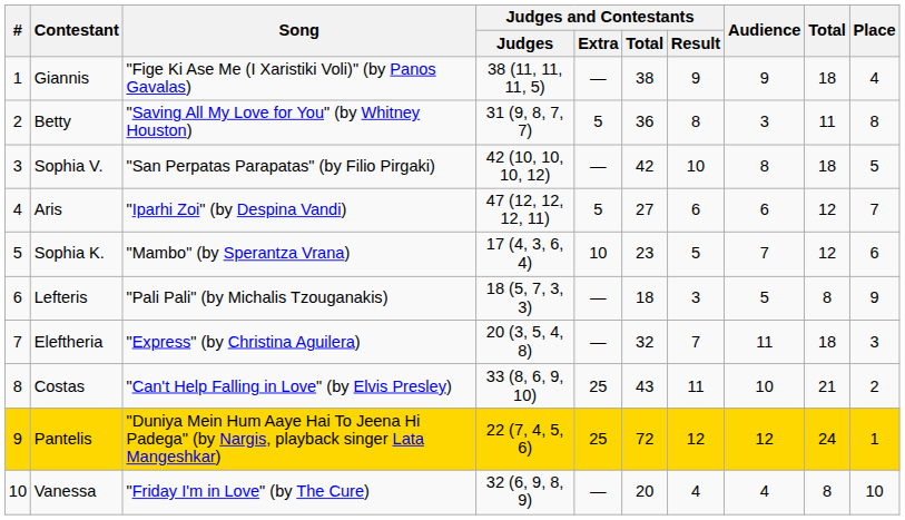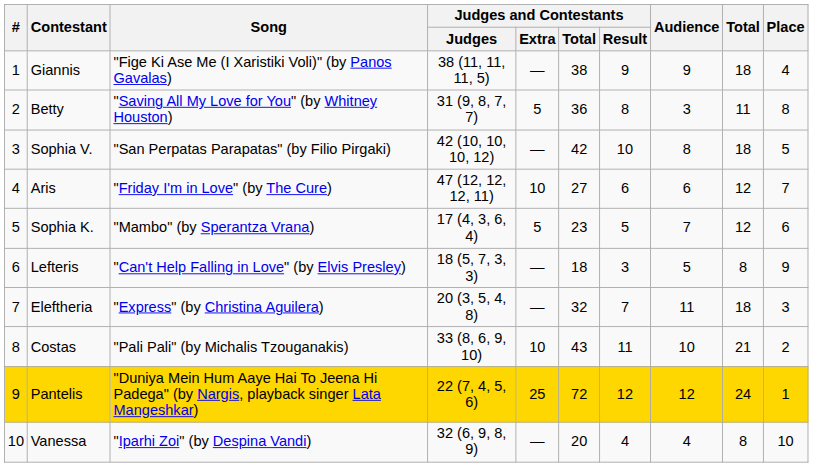Aris | Song: "Iparhi Zoi" (by Despina Vandi) -> "Friday I'm in Love" (by The Cure)
Aris | Judges and Contestants / Extra: 5 -> 10
Sophia K. | Judges and Contestants / Extra: 10 -> 5
Lefteris | Song: "Pali Pali" (by Michalis Tzouganakis) -> "Can't Help Falling in Love" (by Elvis Presley)
Costas | Song: "Can't Help Falling in Love" (by Elvis Presley) -> "Pali Pali" (by Michalis Tzouganakis)
Costas | Judges and Contestants / Extra: 25 -> 10
Vanessa | Song: "Friday I'm in Love" (by The Cure) -> "Iparhi Zoi" (by Despina Vandi)
